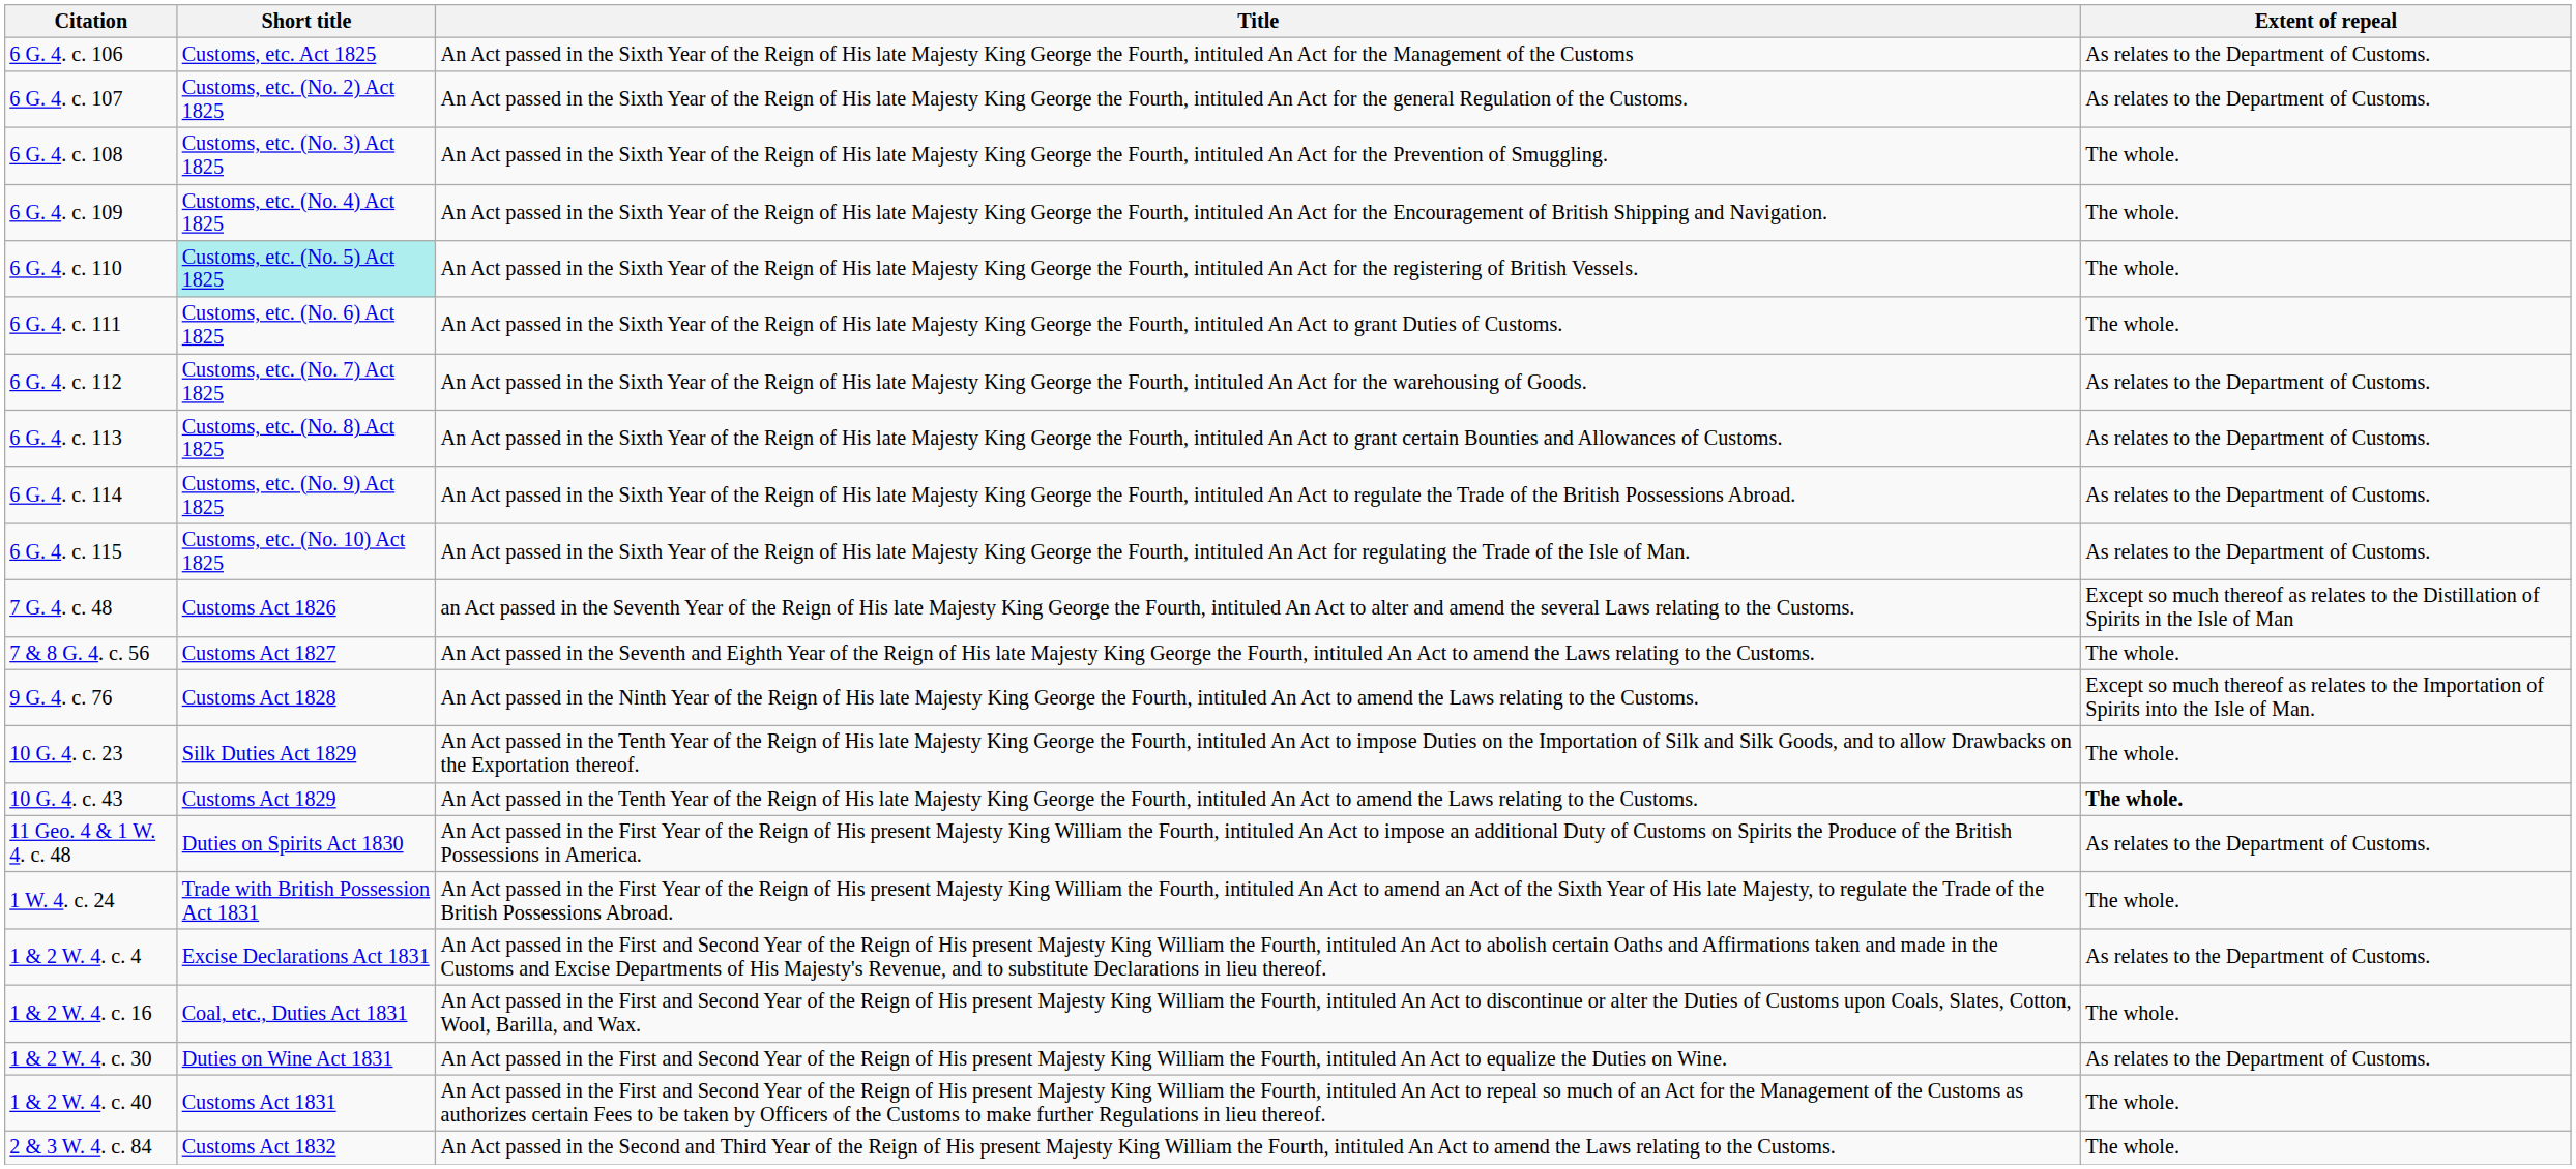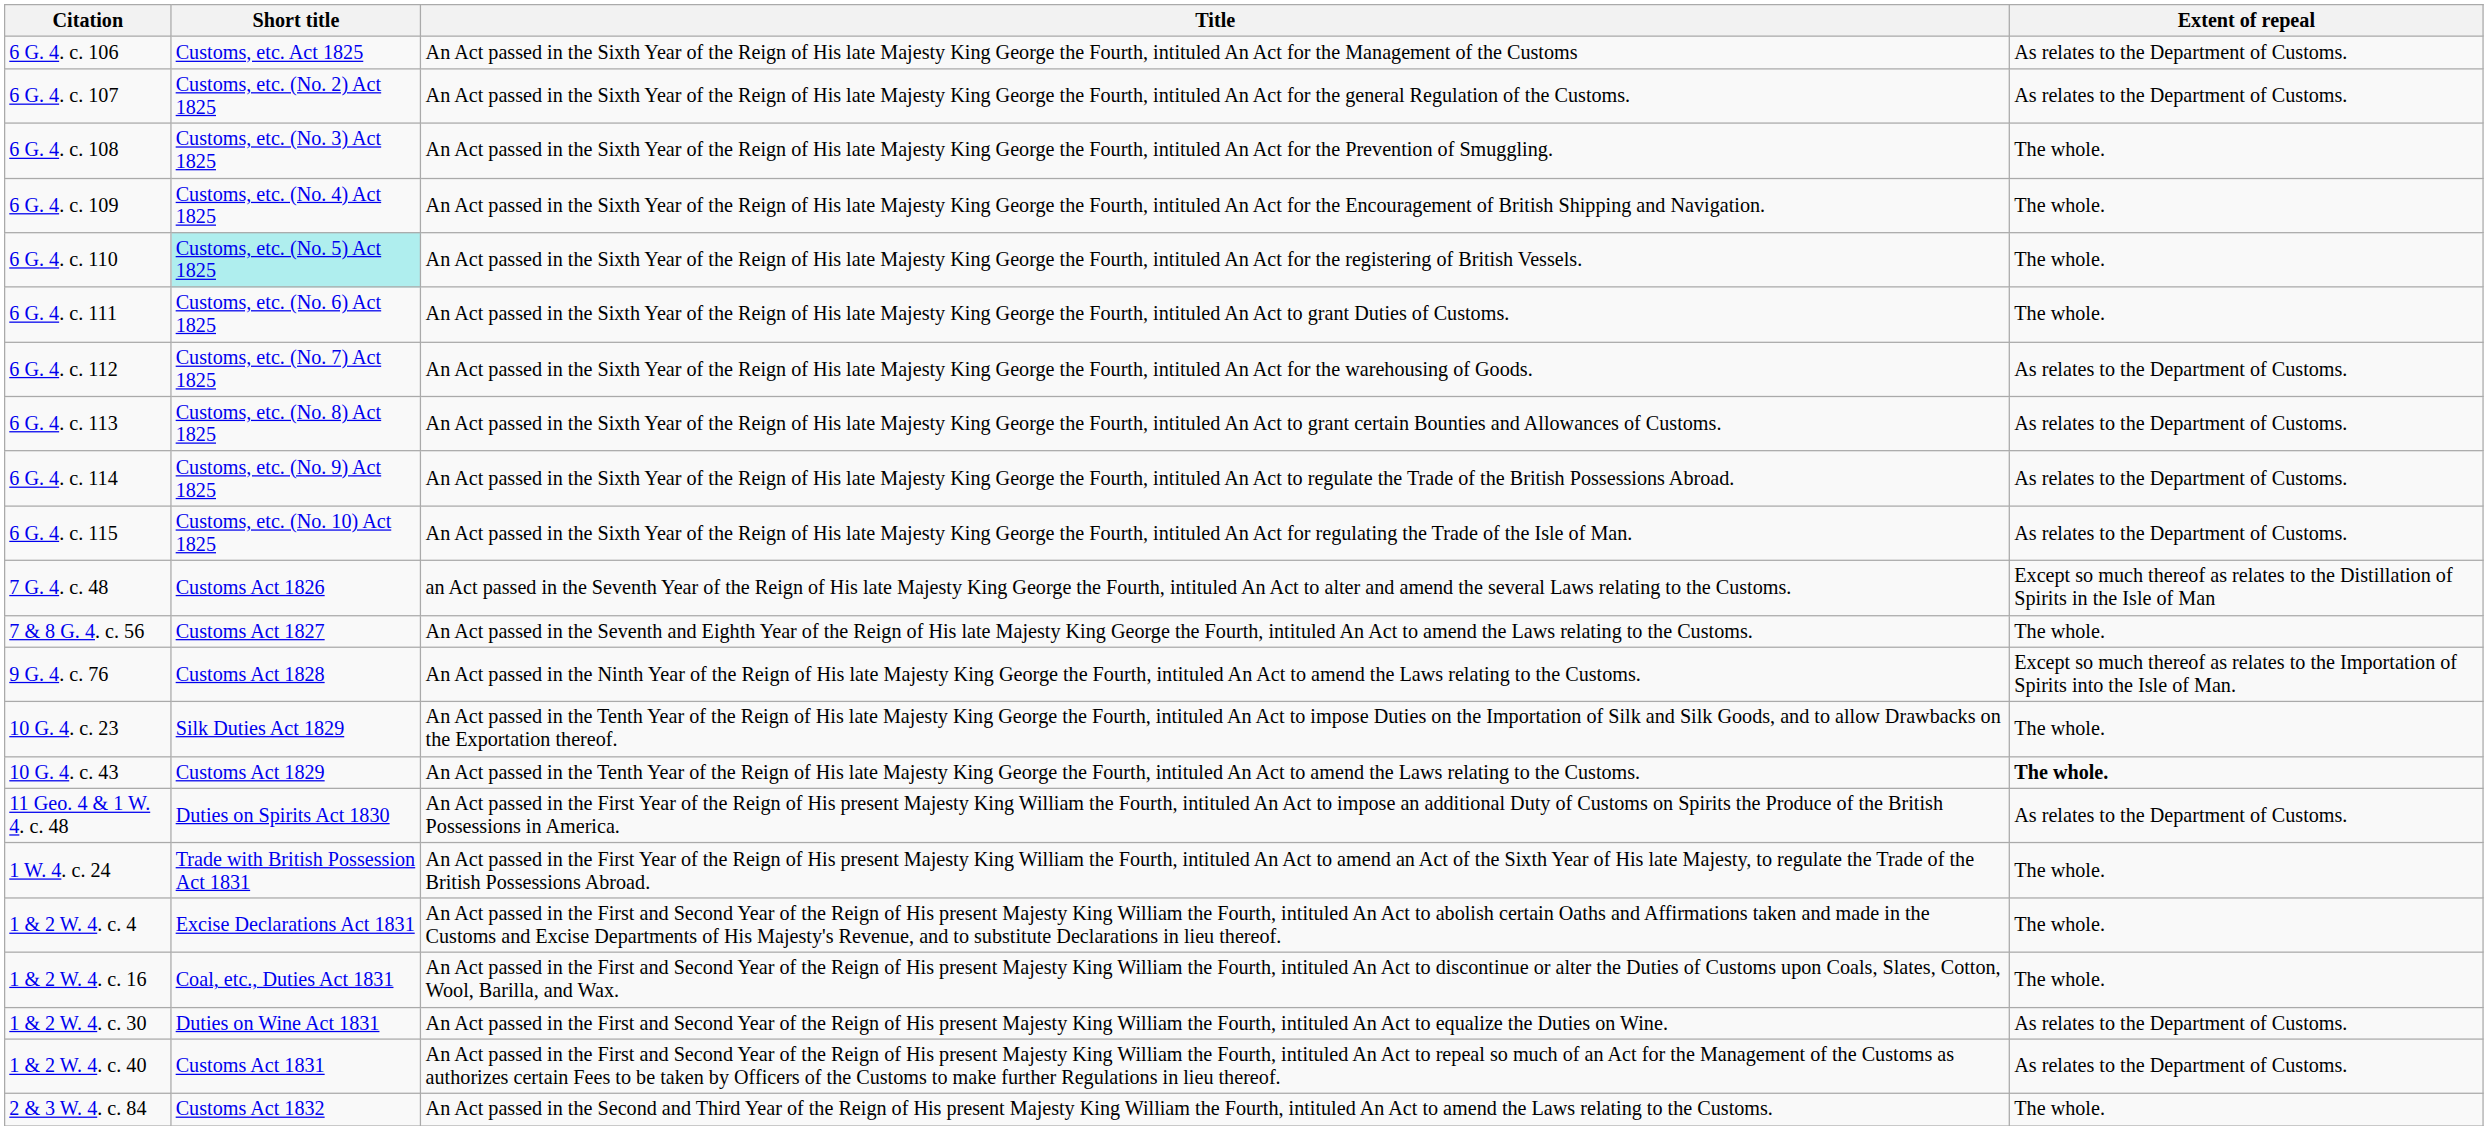1 & 2 W. 4. c. 4 | Extent of repeal: As relates to the Department of Customs. -> The whole.
1 & 2 W. 4. c. 40 | Extent of repeal: The whole. -> As relates to the Department of Customs.
